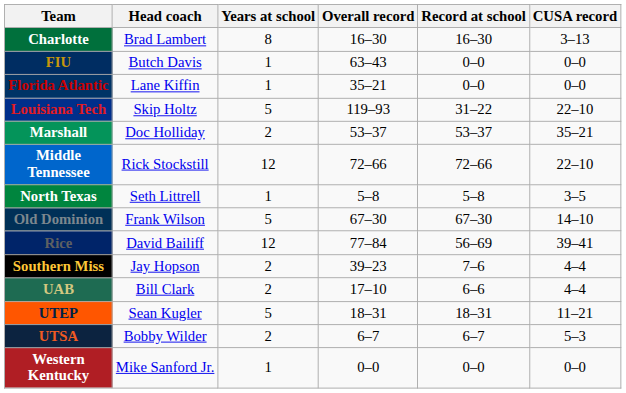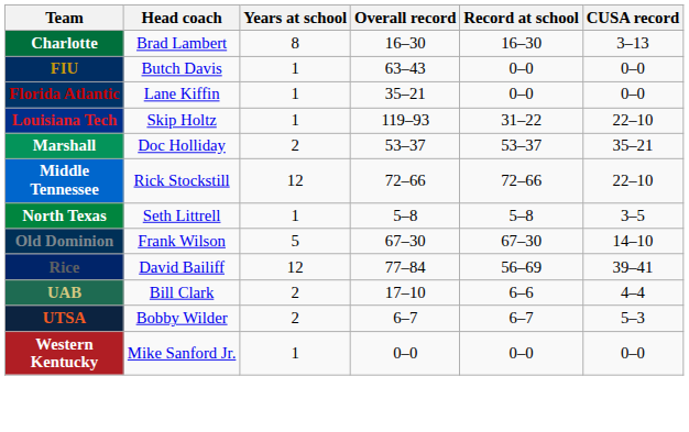Louisiana Tech | Years at school: 5 -> 1
- row: Southern Miss | Jay Hopson | 2 | 39–23 | 7–6 | 4–4
- row: UTEP | Sean Kugler | 5 | 18–31 | 18–31 | 11–21
